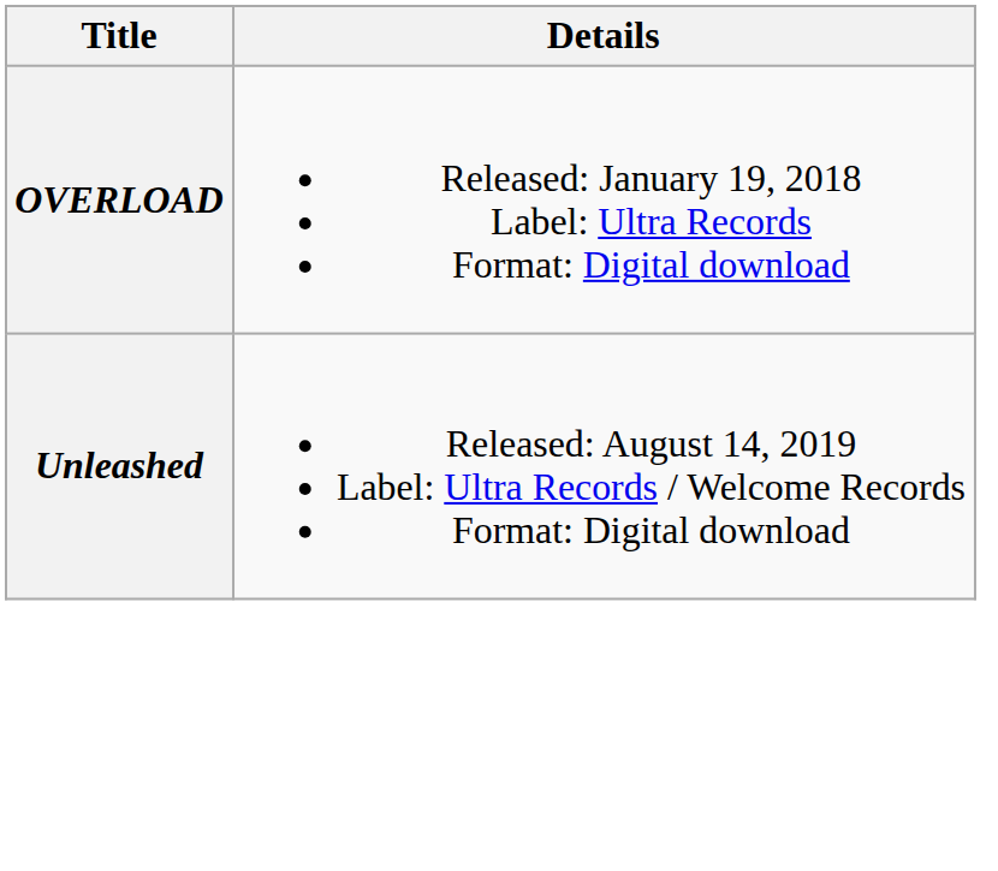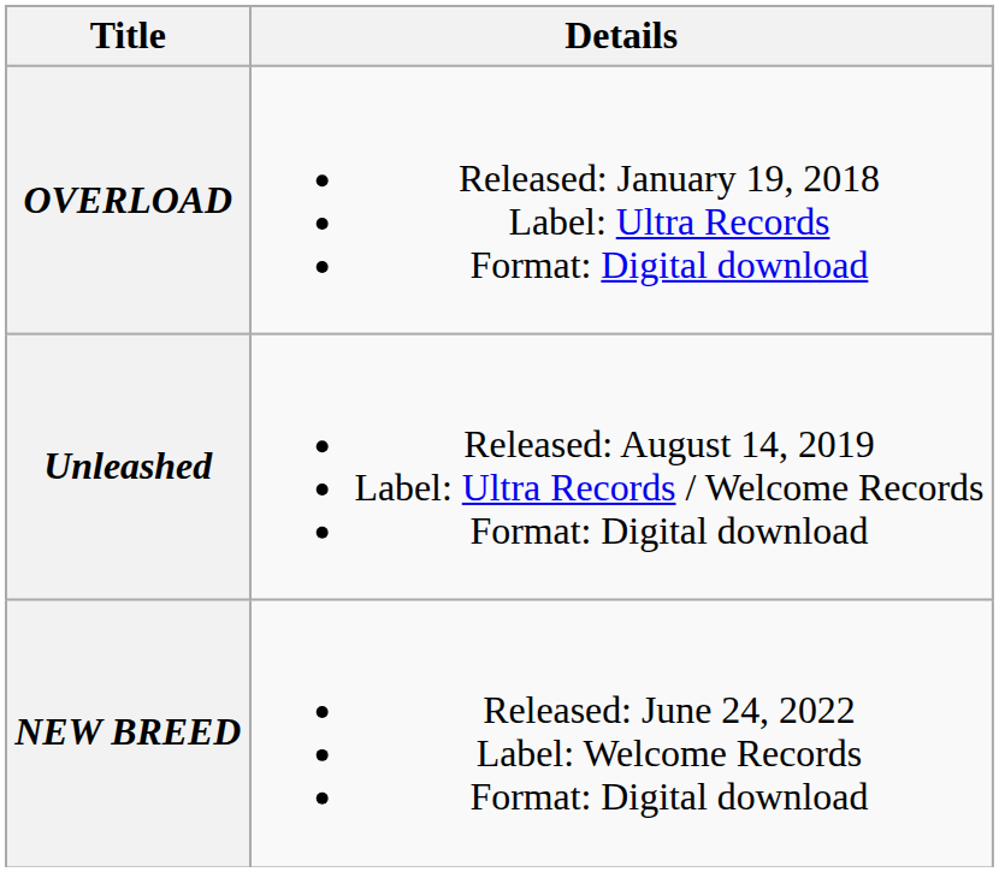+ row: NEW BREED | Released: June 24, 2022 Label: Welcome Records Format: Digital download
